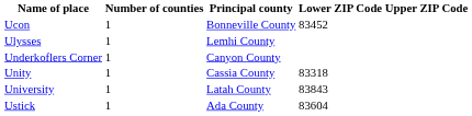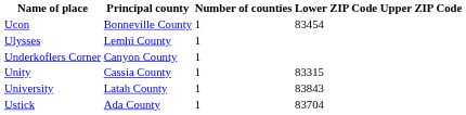columns swapped: Number of counties <-> Principal county
Ucon | Lower ZIP Code: 83452 -> 83454
Unity | Lower ZIP Code: 83318 -> 83315
Ustick | Lower ZIP Code: 83604 -> 83704
